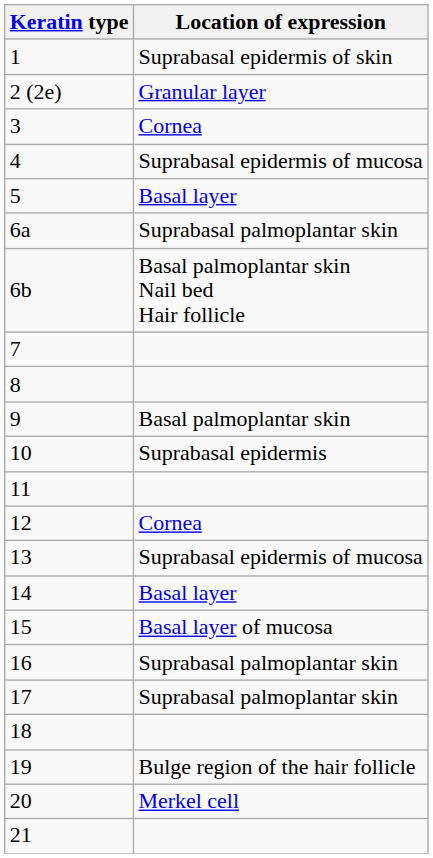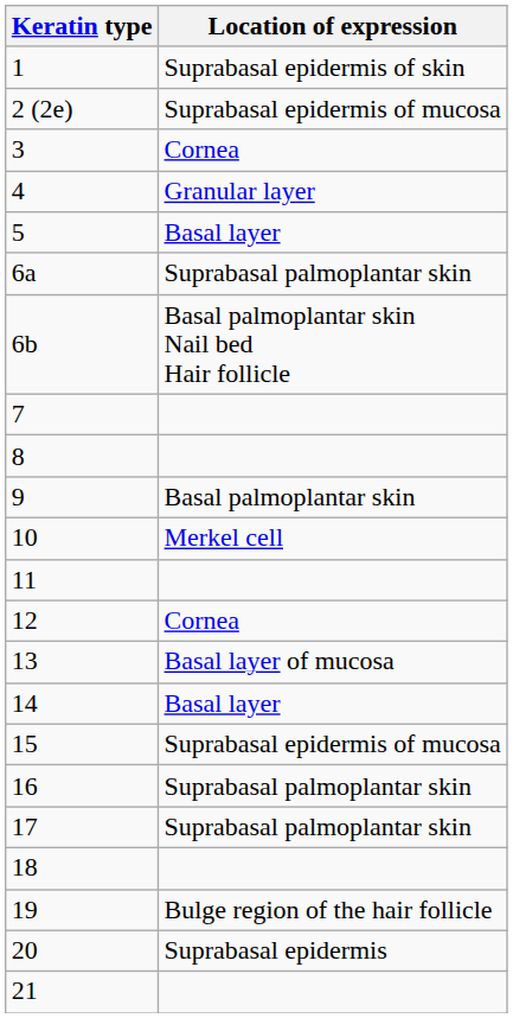2 (2e) | Location of expression: Granular layer -> Suprabasal epidermis of mucosa
4 | Location of expression: Suprabasal epidermis of mucosa -> Granular layer
10 | Location of expression: Suprabasal epidermis -> Merkel cell
13 | Location of expression: Suprabasal epidermis of mucosa -> Basal layer of mucosa
15 | Location of expression: Basal layer of mucosa -> Suprabasal epidermis of mucosa
20 | Location of expression: Merkel cell -> Suprabasal epidermis
